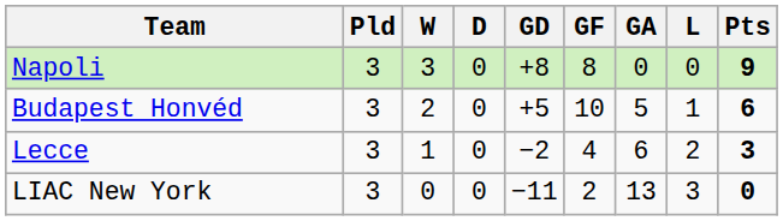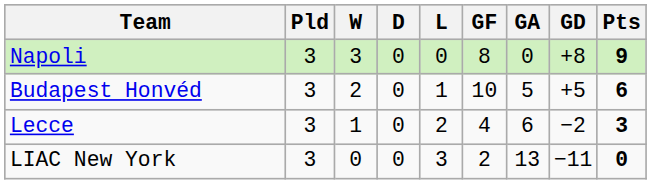columns swapped: L <-> GD
